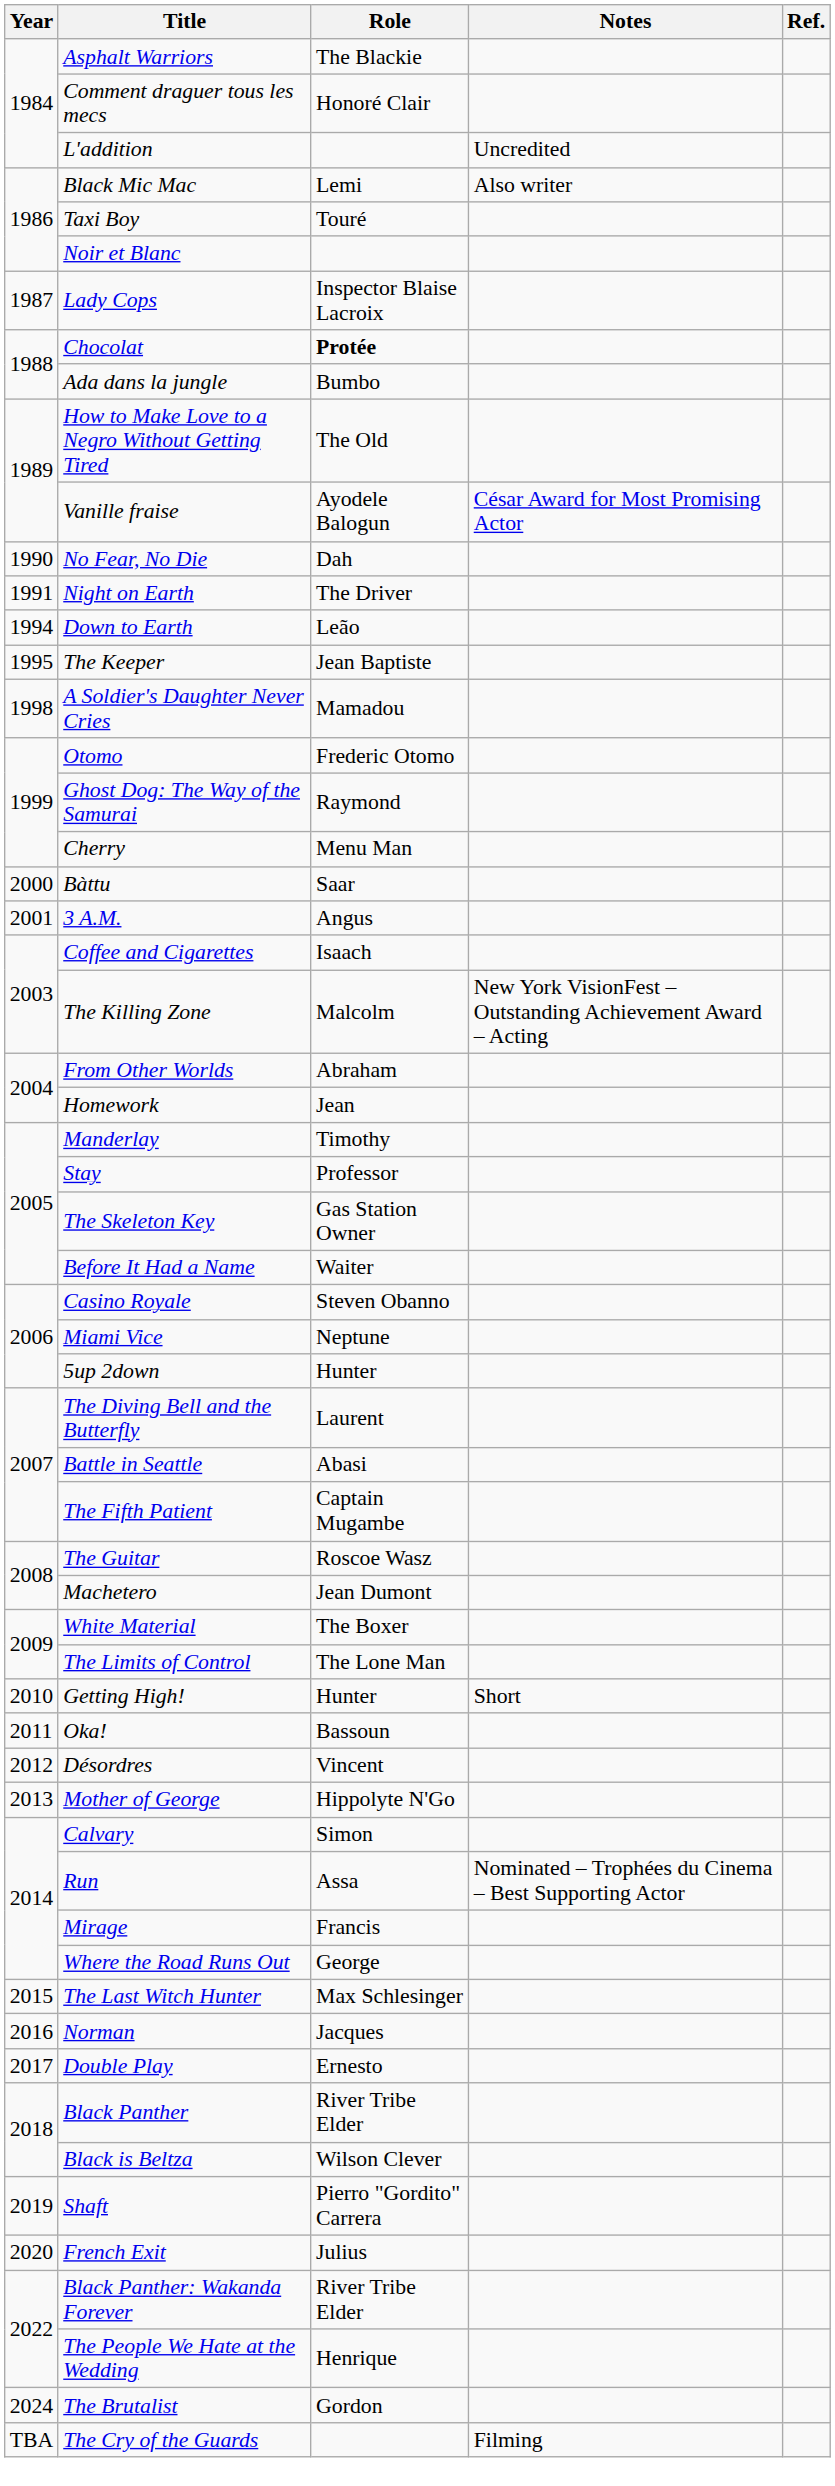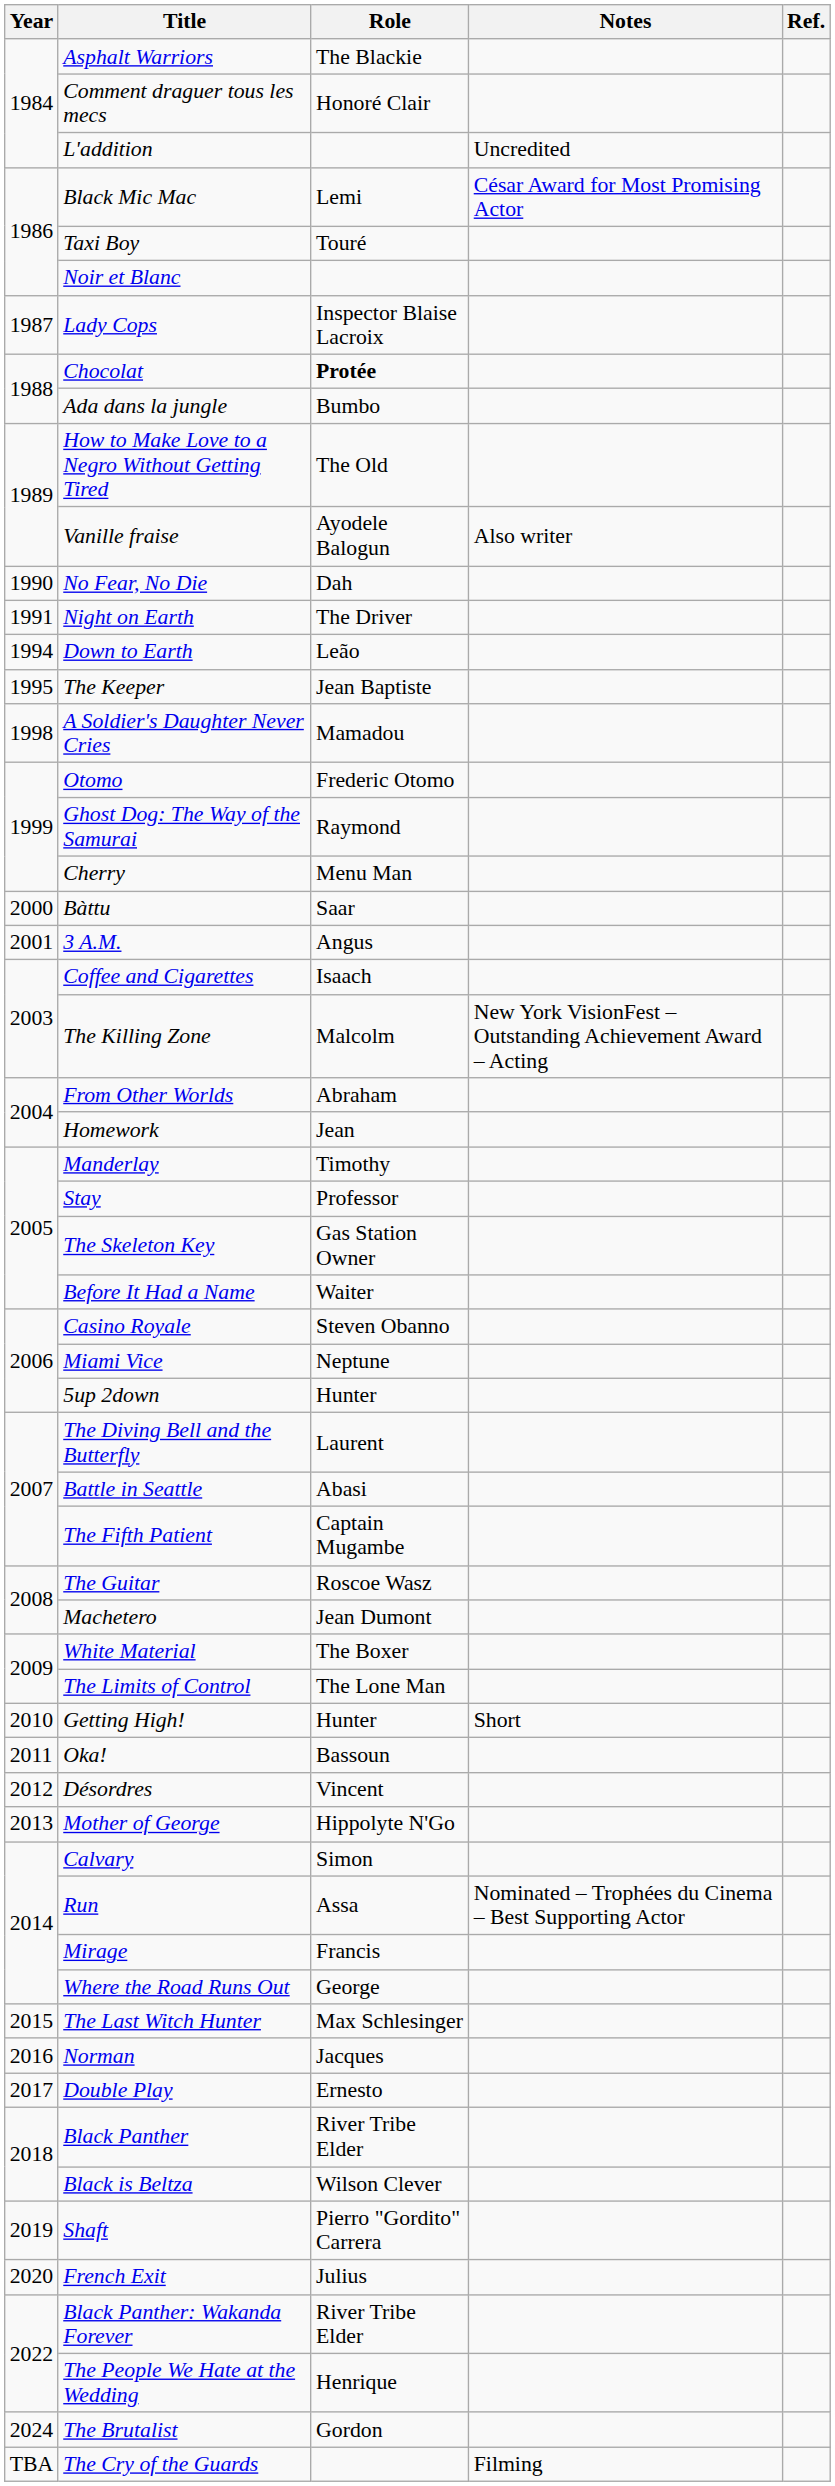Black Mic Mac | Notes: Also writer -> César Award for Most Promising Actor
Vanille fraise | Notes: César Award for Most Promising Actor -> Also writer
